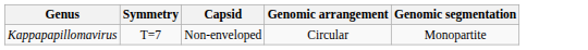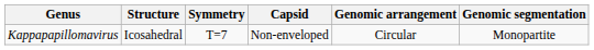+ column: Structure | Icosahedral
